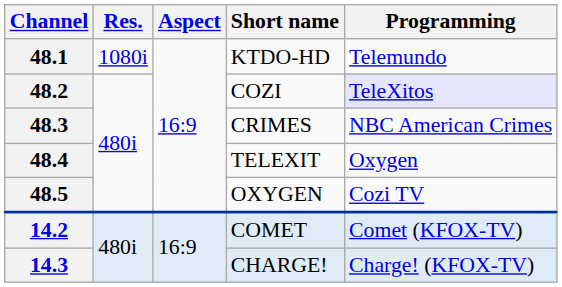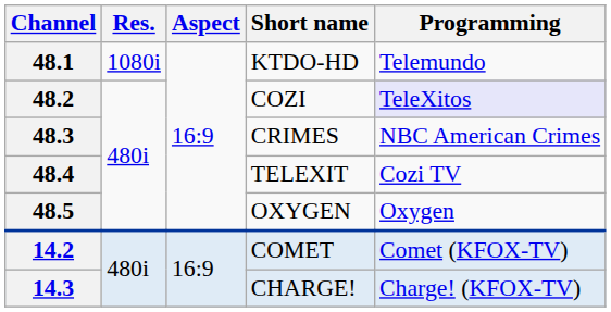48.4 | Programming: Oxygen -> Cozi TV
48.5 | Programming: Cozi TV -> Oxygen
